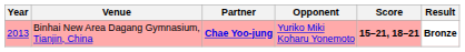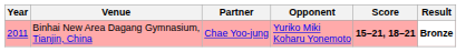Binhai New Area Dagang Gymnasium, Tianjin, China | Year: 2013 -> 2011
Binhai New Area Dagang Gymnasium, Tianjin, China | Partner: bold -> normal
